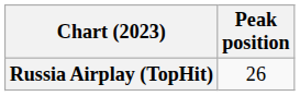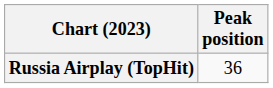Russia Airplay (TopHit) | Peak position: 26 -> 36
